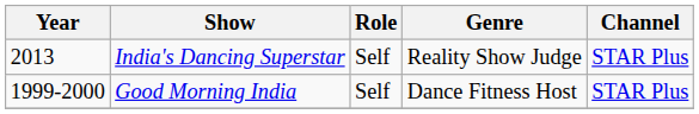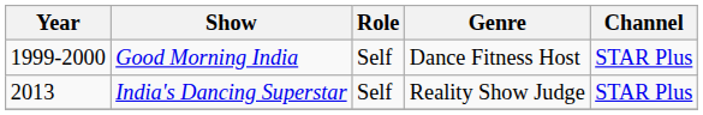rows swapped: Good Morning India <-> India's Dancing Superstar
